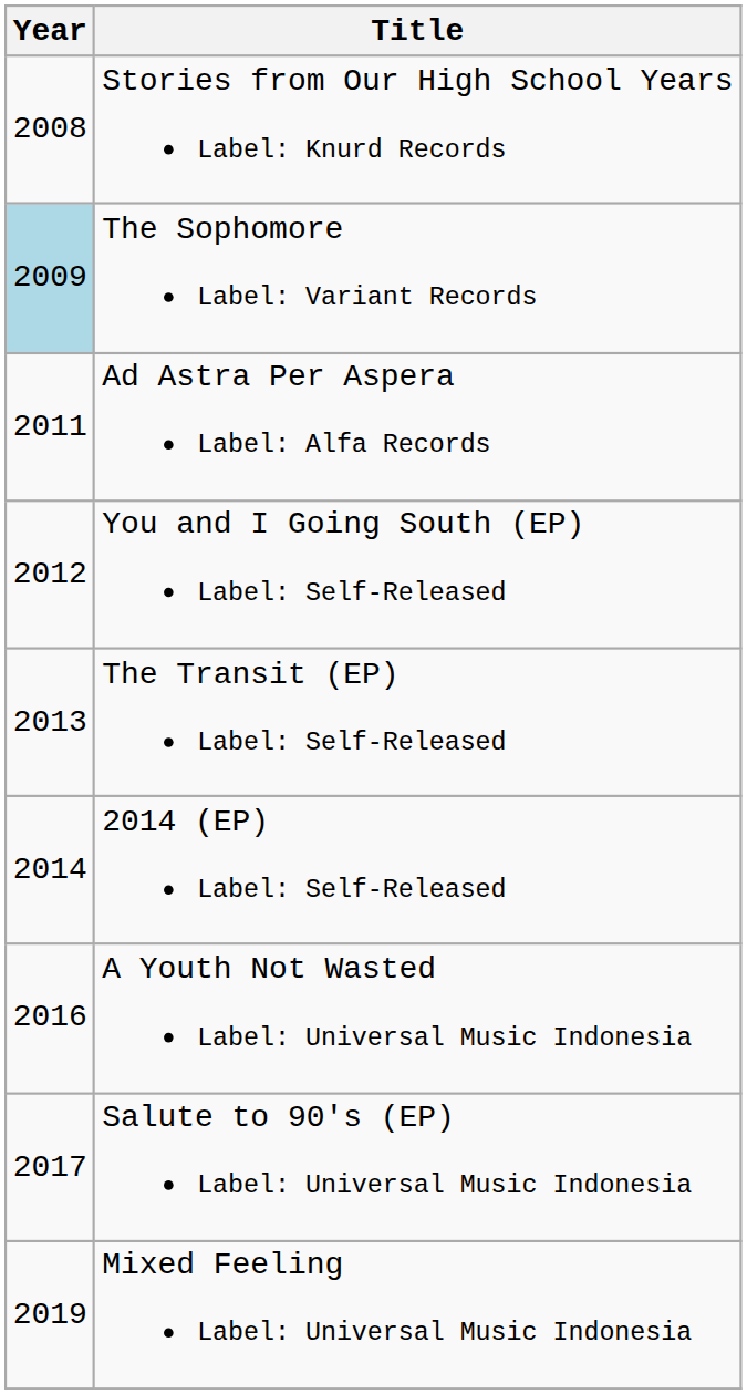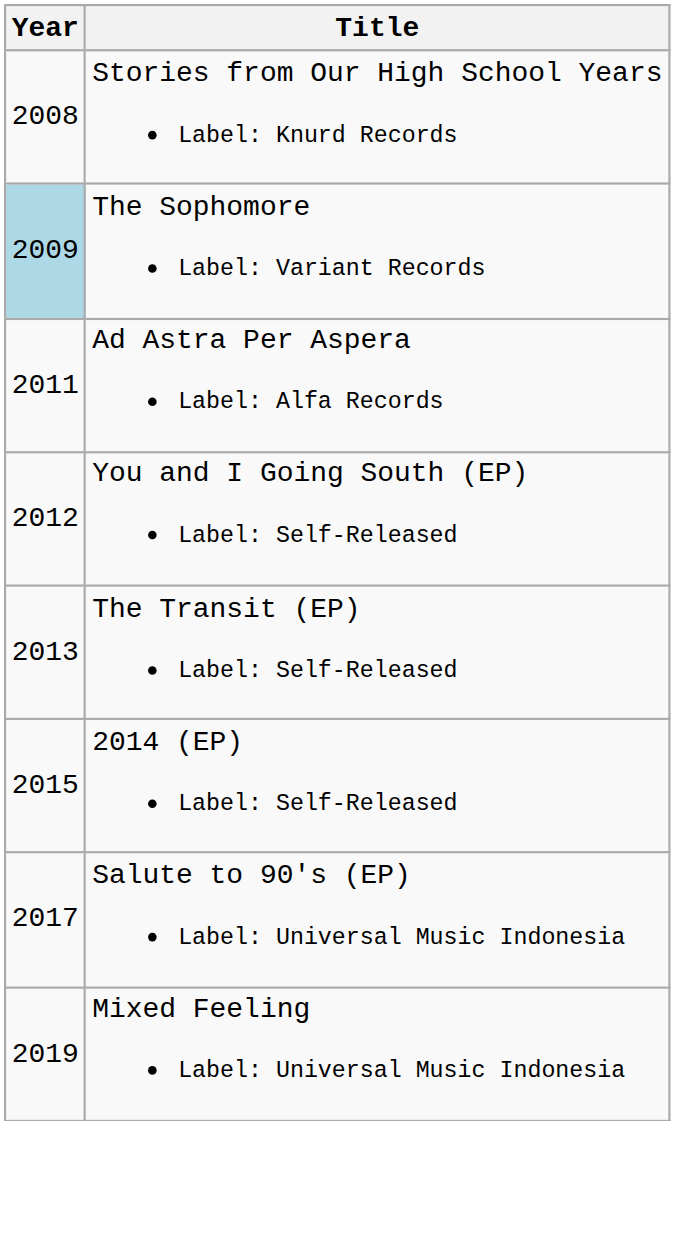2014 (EP) Label: Self-Released | Year: 2014 -> 2015
- row: 2016 | A Youth Not Wasted Label: Universal Music Indonesia
